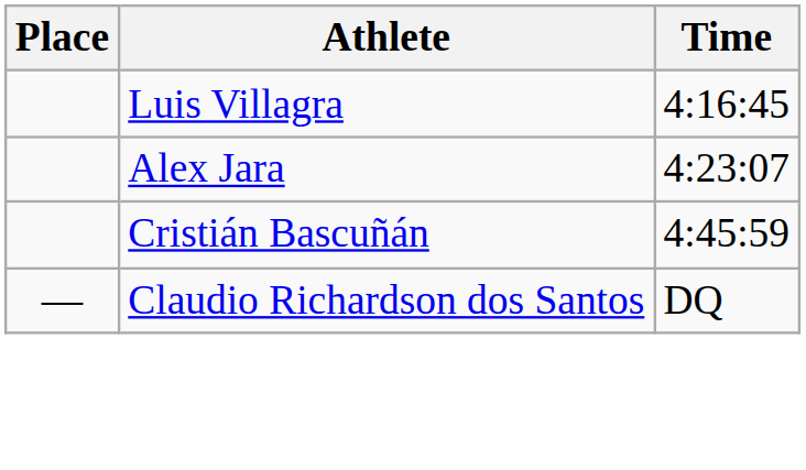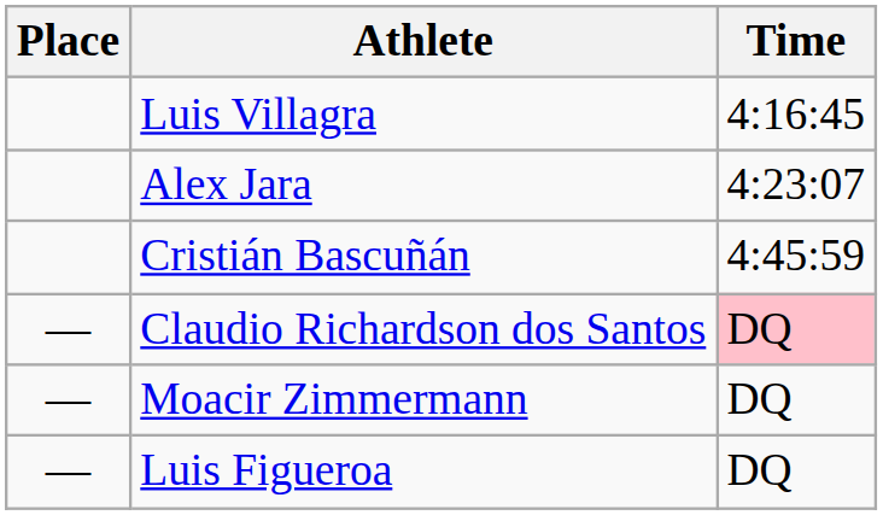Claudio Richardson dos Santos | Time: no background -> pink background
+ row: — | Moacir Zimmermann | DQ
+ row: — | Luis Figueroa | DQ
